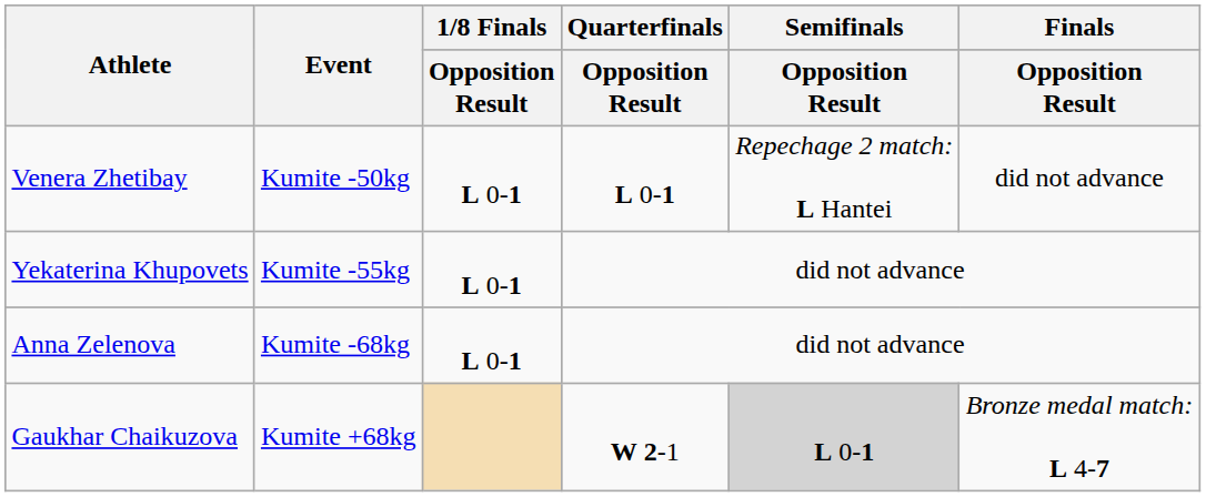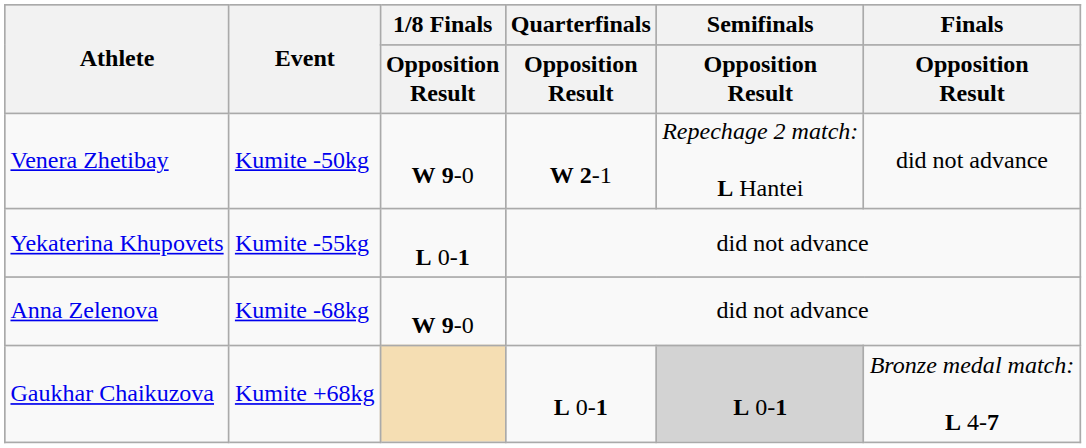Venera Zhetibay | 1/8 Finals / Opposition Result: L 0-1 -> W 9-0
Venera Zhetibay | Quarterfinals / Opposition Result: L 0-1 -> W 2-1
Anna Zelenova | 1/8 Finals / Opposition Result: L 0-1 -> W 9-0
Gaukhar Chaikuzova | Quarterfinals / Opposition Result: W 2-1 -> L 0-1
